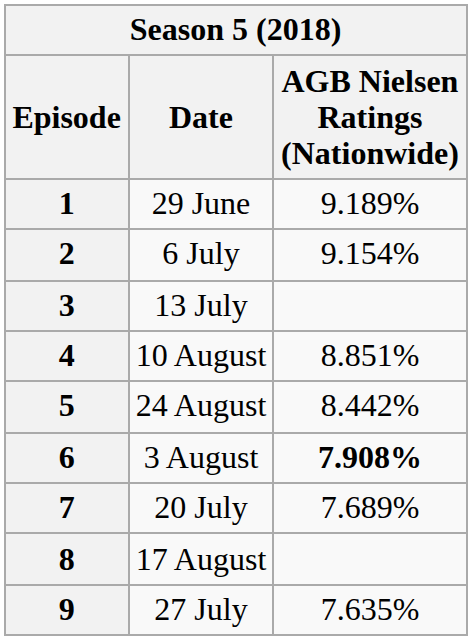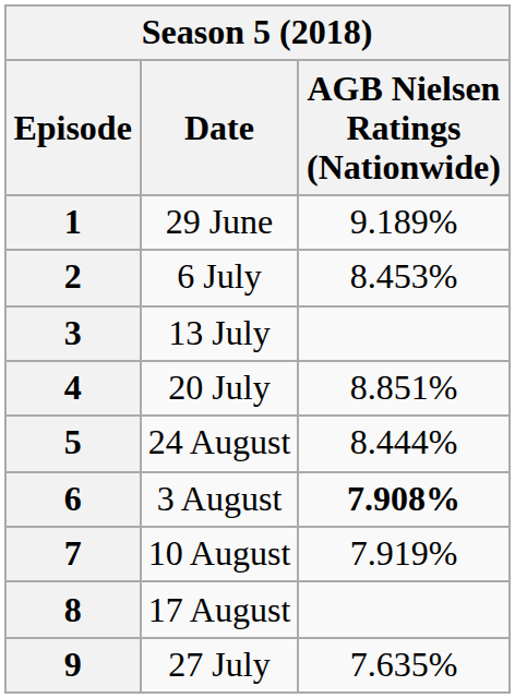2 | AGB Nielsen Ratings (Nationwide): 9.154% -> 8.453%
4 | Date: 10 August -> 20 July
5 | AGB Nielsen Ratings (Nationwide): 8.442% -> 8.444%
7 | Date: 20 July -> 10 August
7 | AGB Nielsen Ratings (Nationwide): 7.689% -> 7.919%
